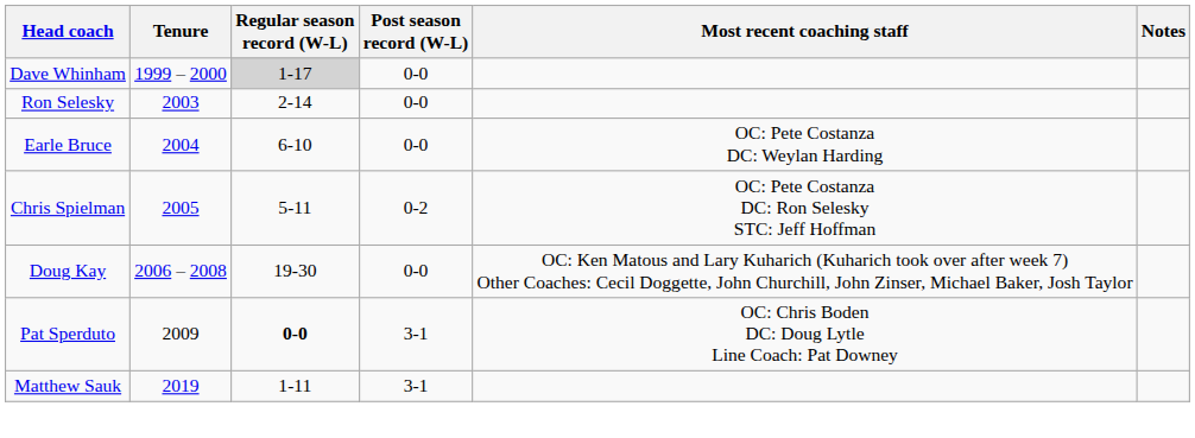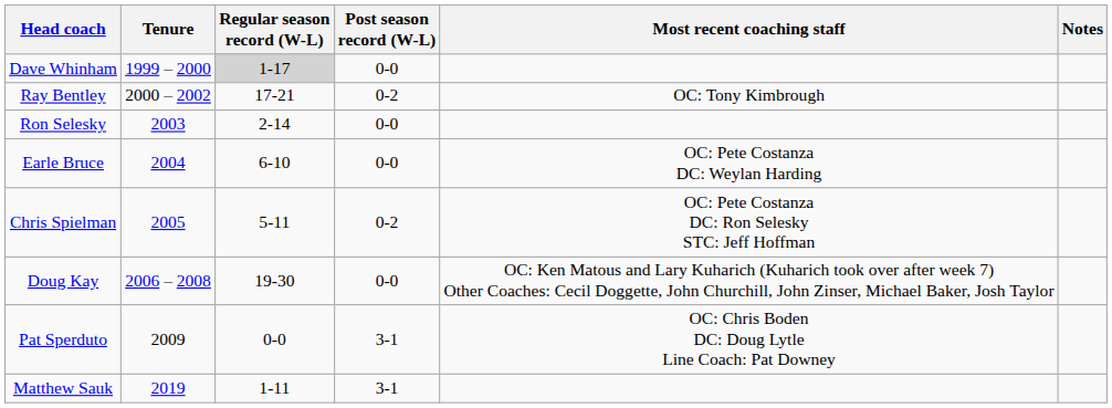+ row: Ray Bentley | 2000 – 2002 | 17-21 | 0-2 | OC: Tony Kimbrough
Pat Sperduto | Regular season record (W-L): bold -> normal
